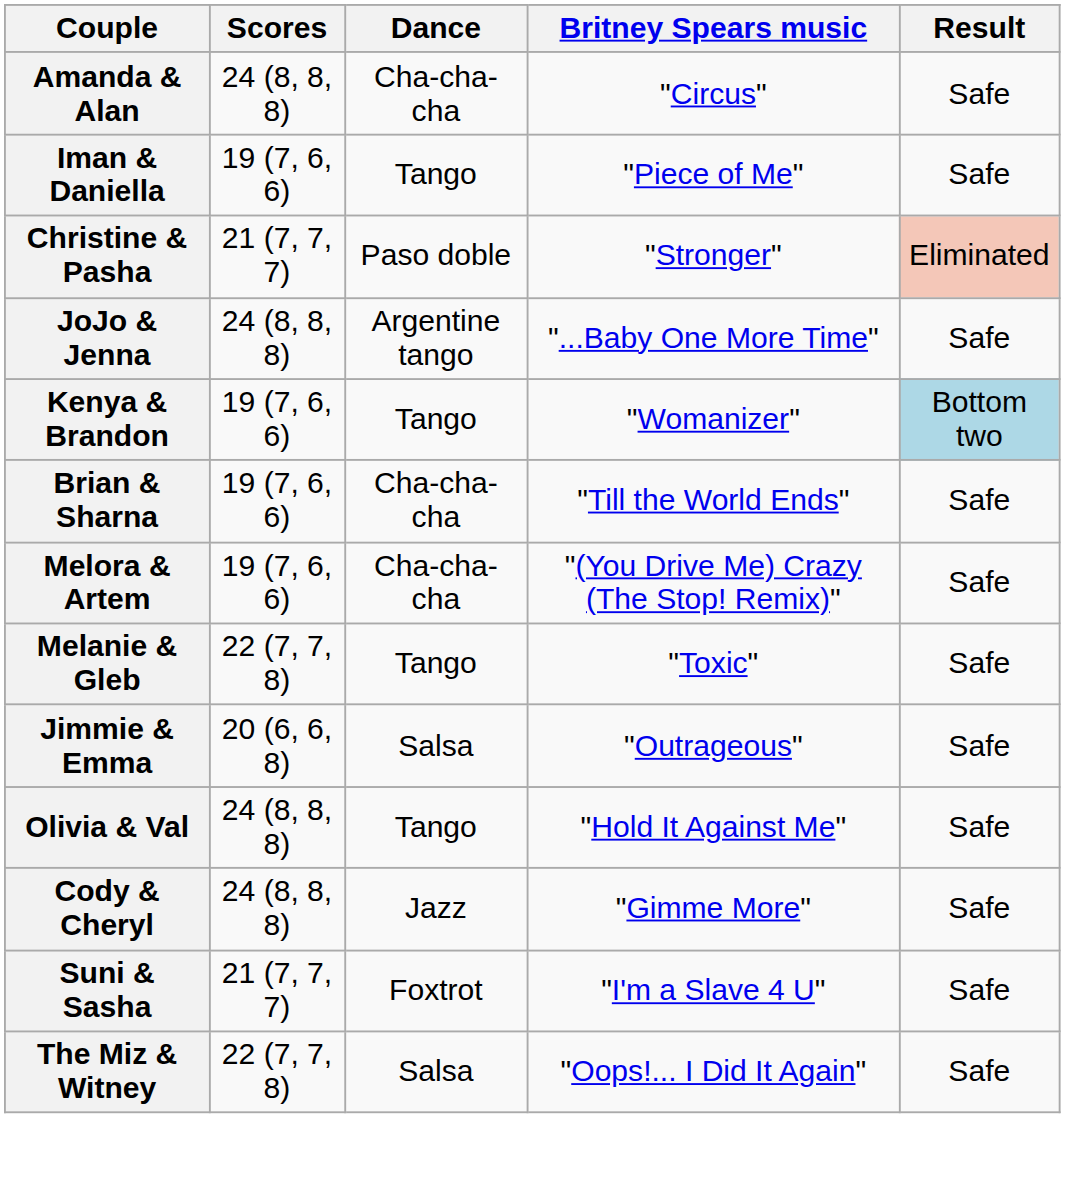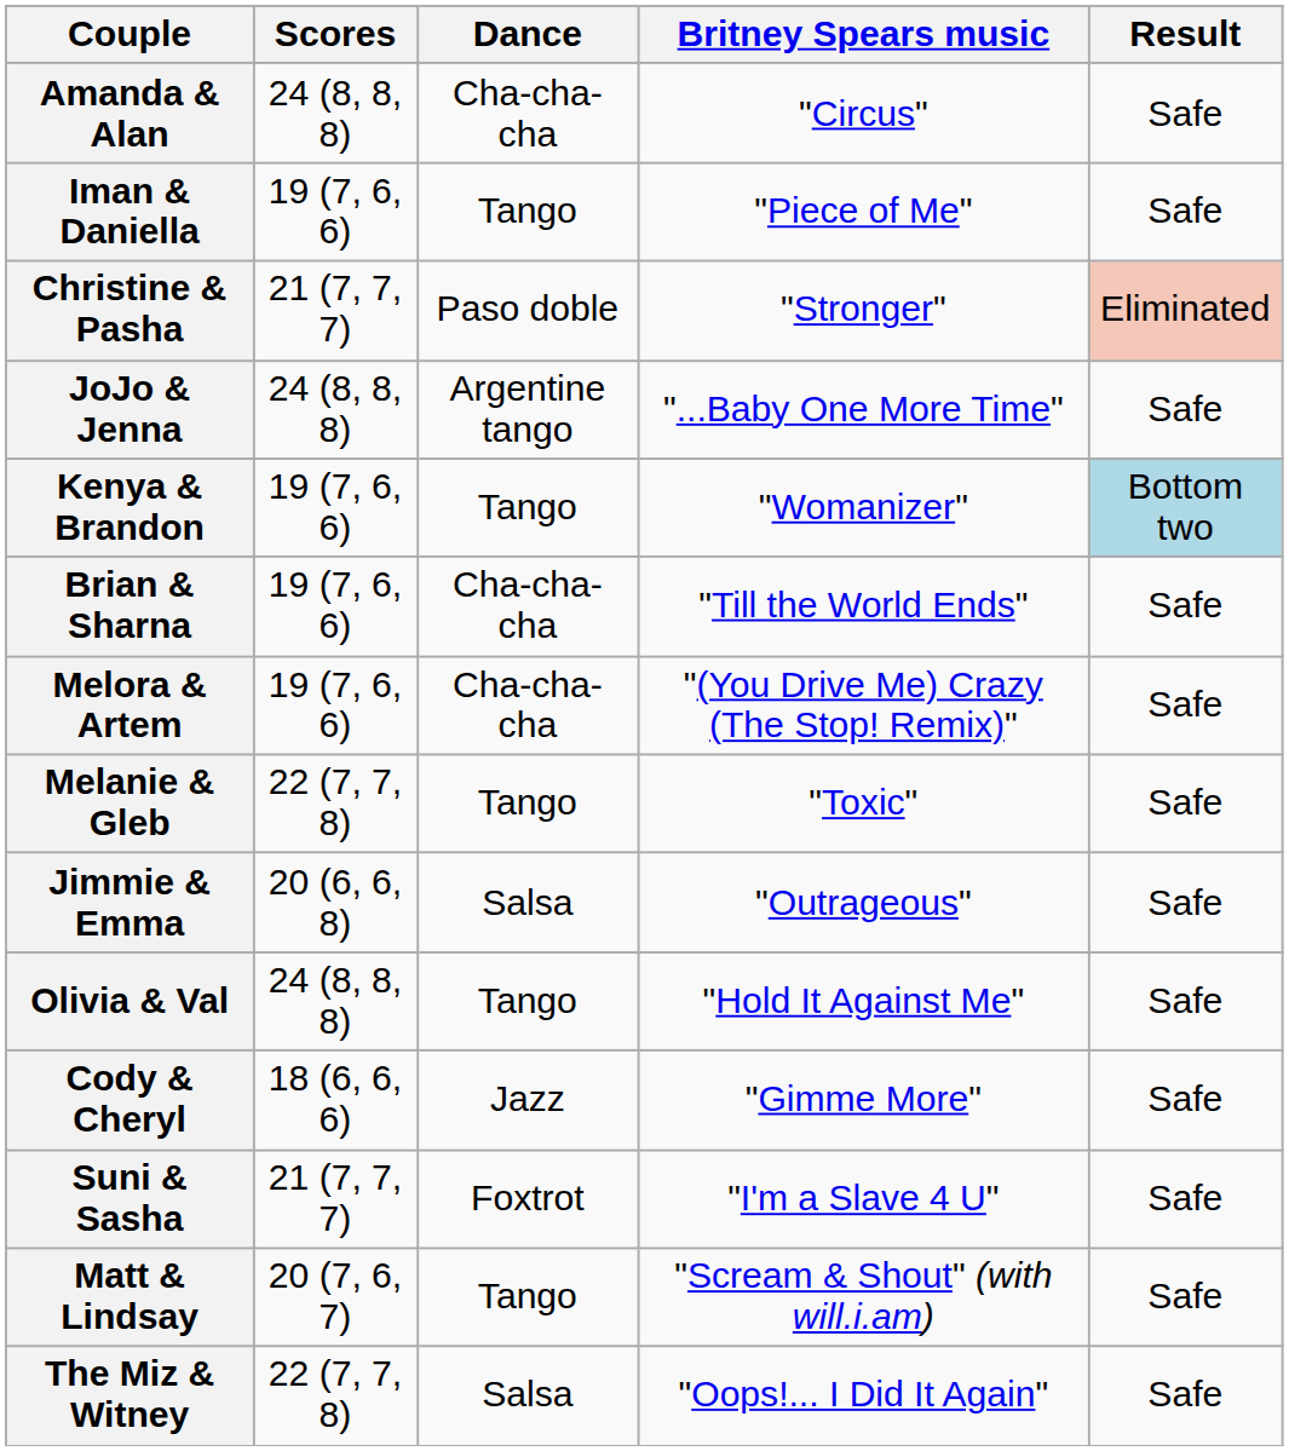Cody & Cheryl | Scores: 24 (8, 8, 8) -> 18 (6, 6, 6)
+ row: Matt & Lindsay | 20 (7, 6, 7) | Tango | "Scream & Shout" (with will.i.am) | Safe
